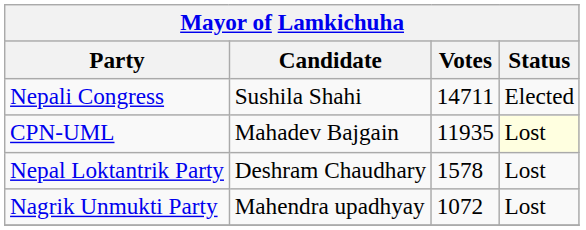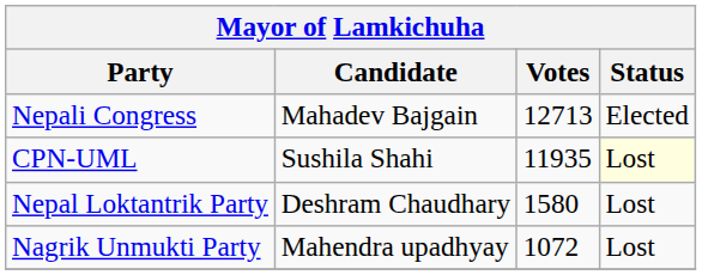Nepali Congress | Candidate: Sushila Shahi -> Mahadev Bajgain
Nepali Congress | Votes: 14711 -> 12713
CPN-UML | Candidate: Mahadev Bajgain -> Sushila Shahi
Nepal Loktantrik Party | Votes: 1578 -> 1580
